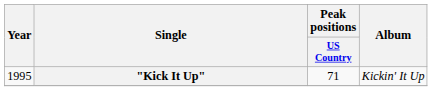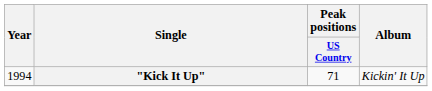"Kick It Up" | Year: 1995 -> 1994
